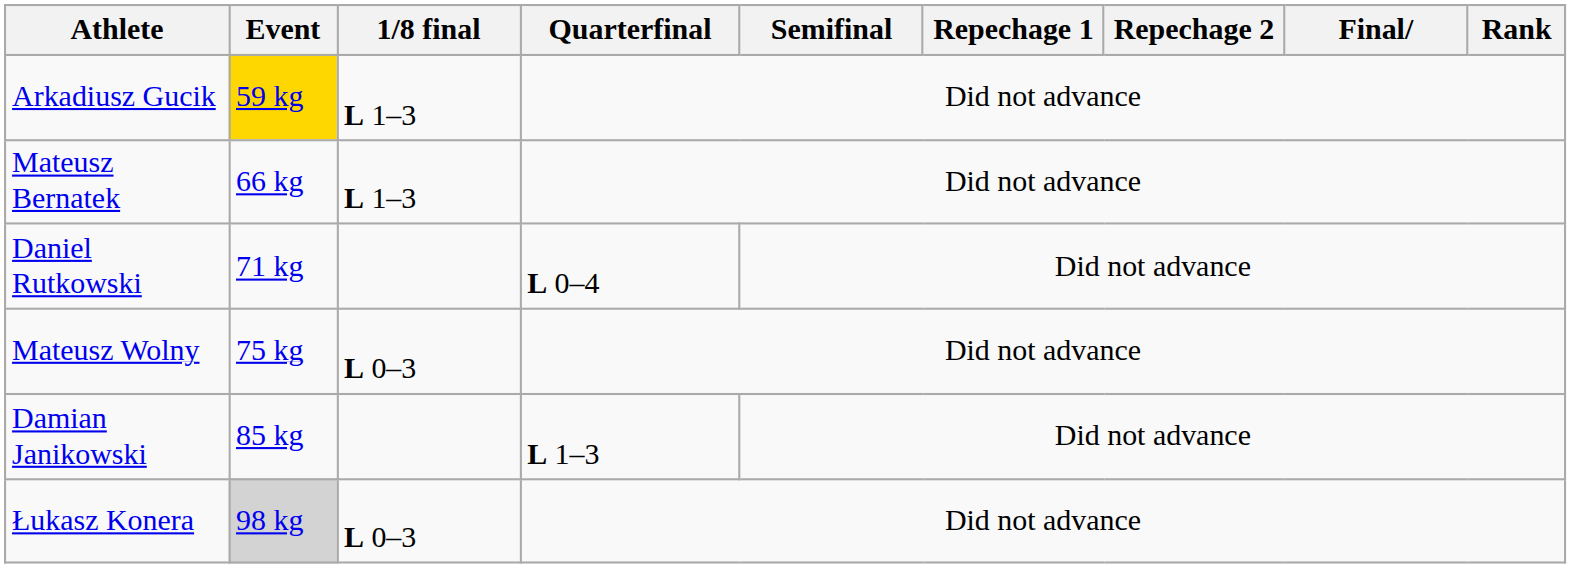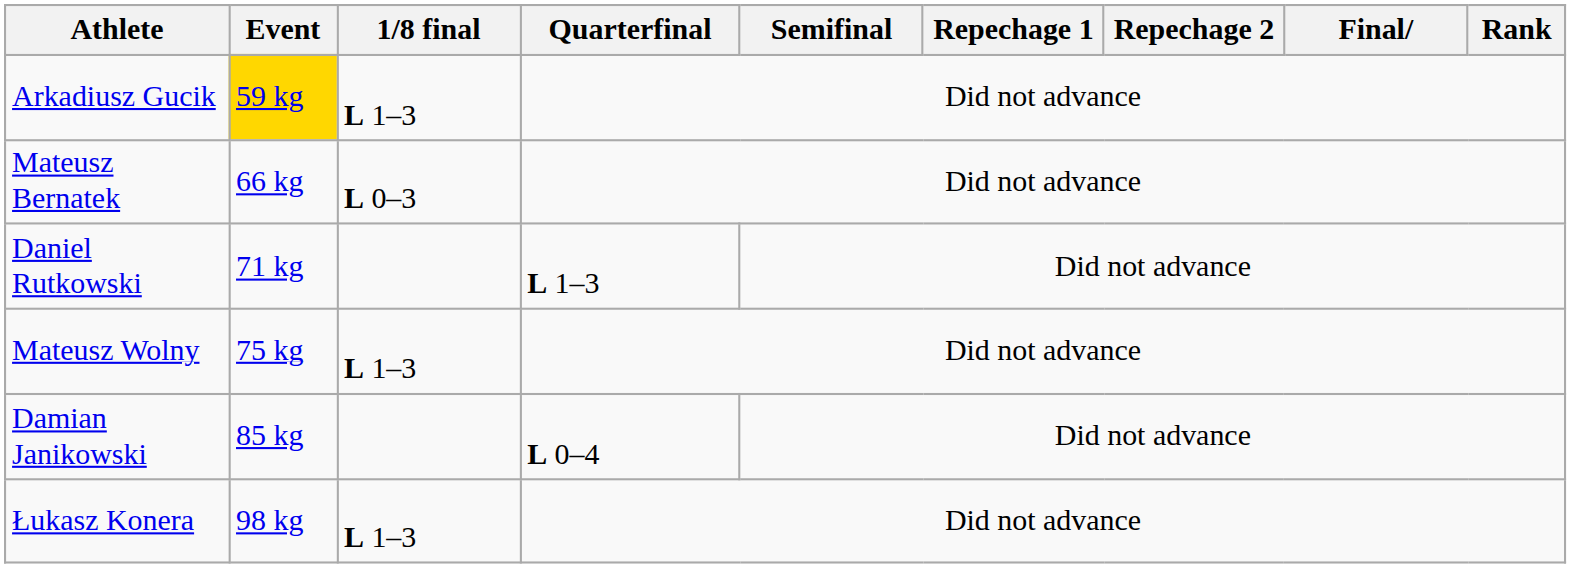Mateusz Bernatek | 1/8 final: L 1–3 -> L 0–3
Daniel Rutkowski | Quarterfinal: L 0–4 -> L 1–3
Mateusz Wolny | 1/8 final: L 0–3 -> L 1–3
Damian Janikowski | Quarterfinal: L 1–3 -> L 0–4
Łukasz Konera | Event: lightgrey background -> no background
Łukasz Konera | 1/8 final: L 0–3 -> L 1–3
